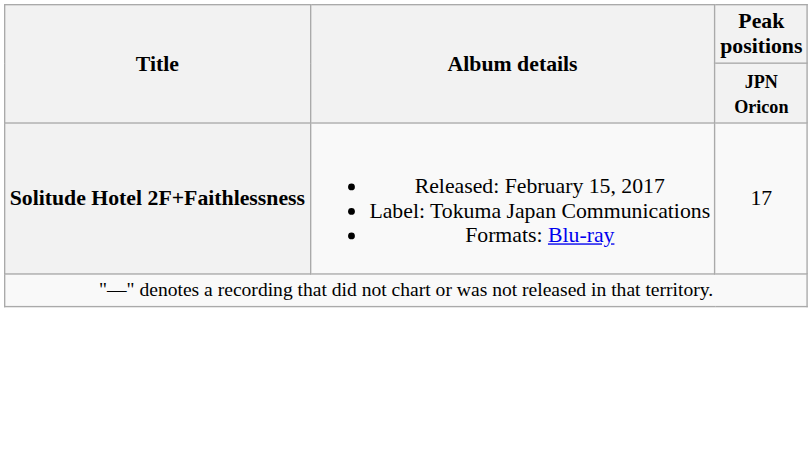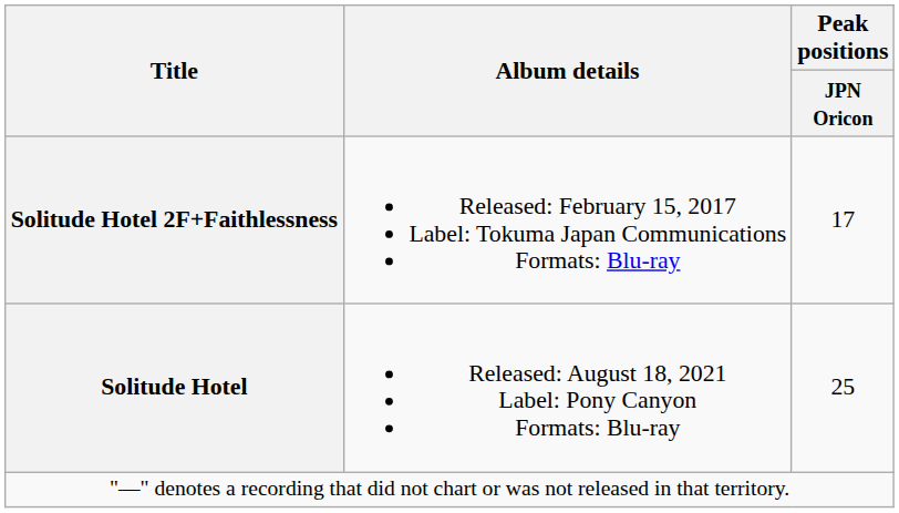+ row: Solitude Hotel | Released: August 18, 2021 Label: Pony Canyon Formats: Blu-ray | 25
